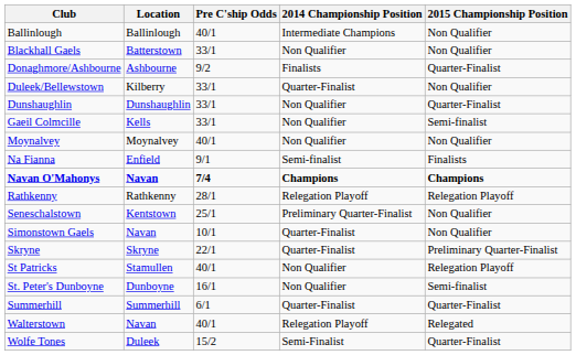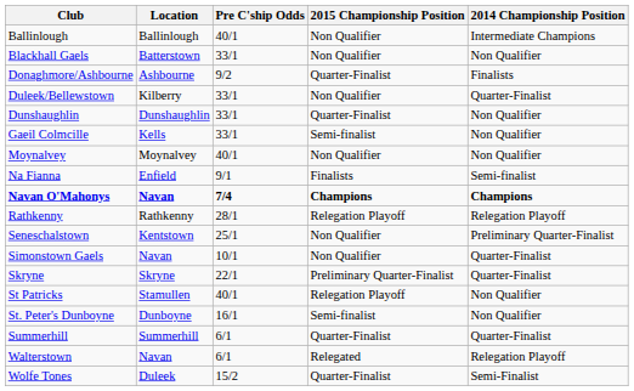columns swapped: 2014 Championship Position <-> 2015 Championship Position
Walterstown | Pre C'ship Odds: 40/1 -> 6/1
